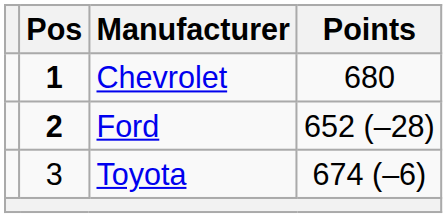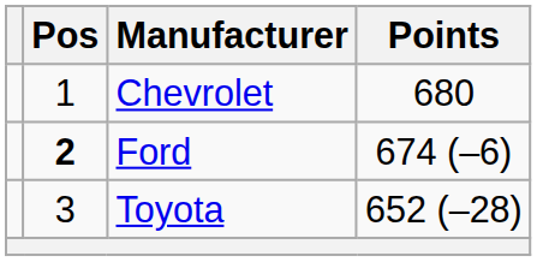Chevrolet | Pos: bold -> normal
Ford | Points: 652 (–28) -> 674 (–6)
Toyota | Points: 674 (–6) -> 652 (–28)
